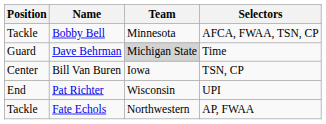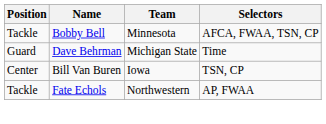Dave Behrman | Team: lightgrey background -> no background
- row: End | Pat Richter | Wisconsin | UPI
